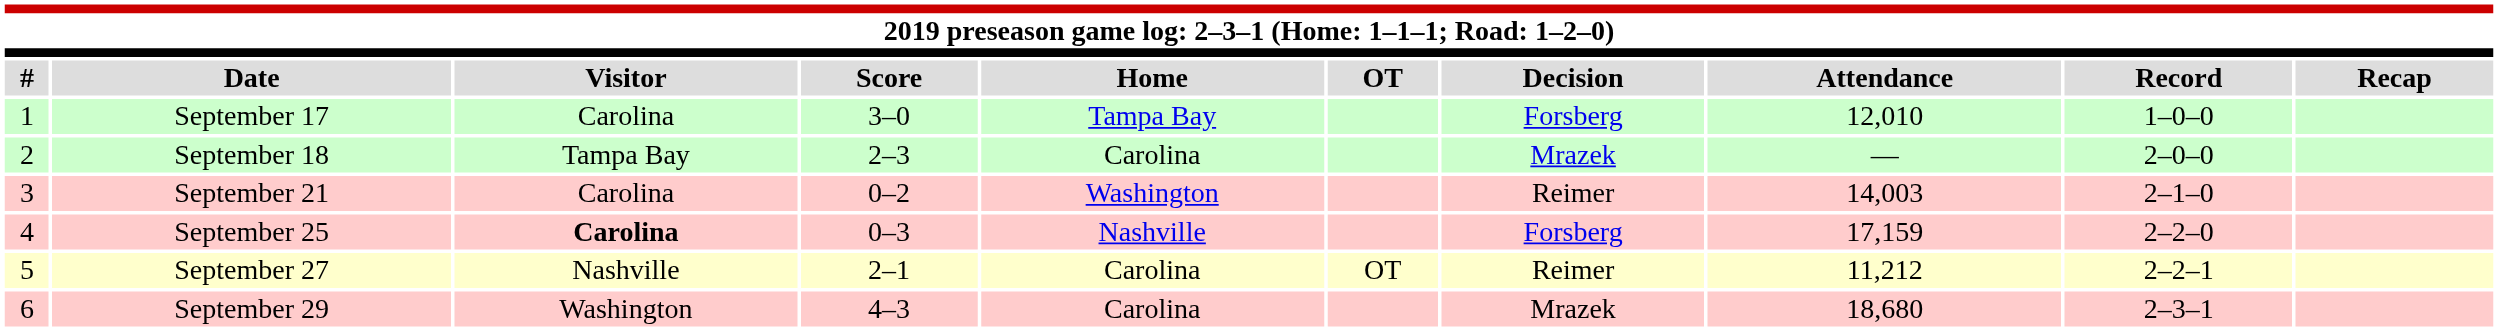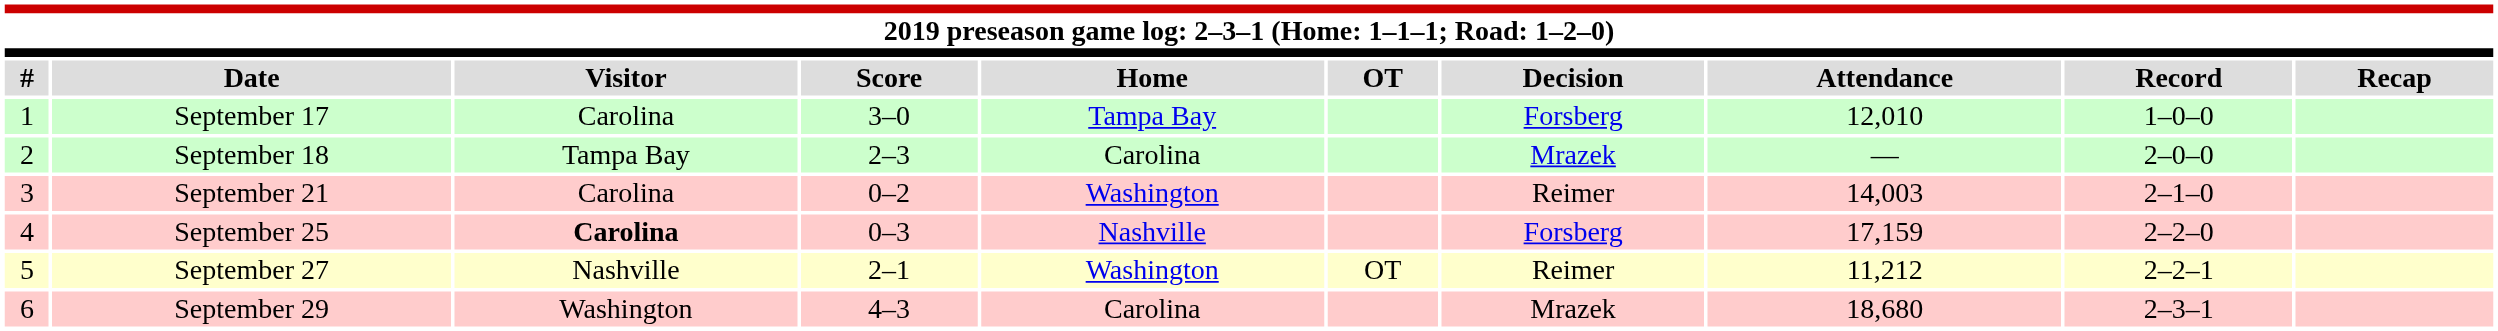September 27 | Home: Carolina -> Washington
